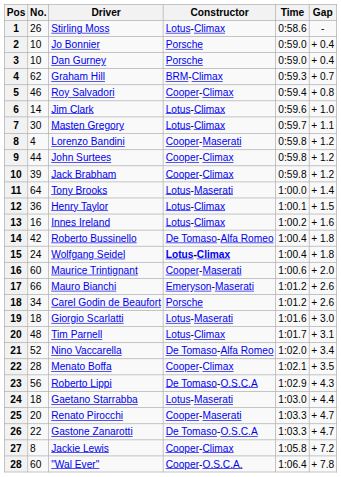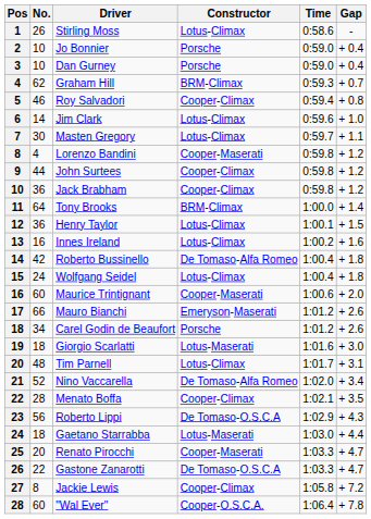Jack Brabham | No.: 39 -> 36
Tony Brooks | Constructor: Lotus-Maserati -> BRM-Climax
Wolfgang Seidel | Constructor: bold -> normal
